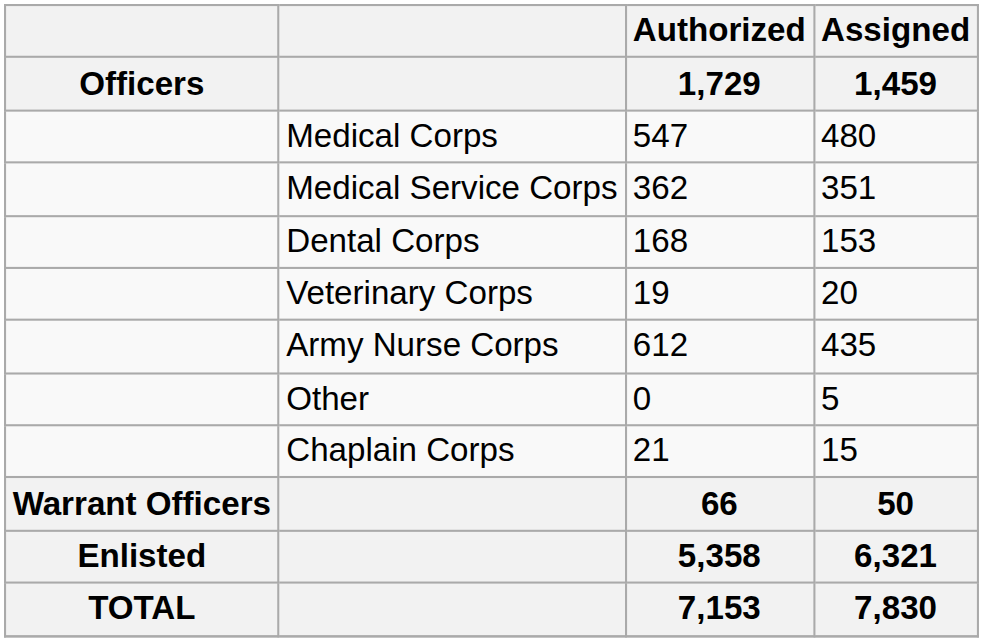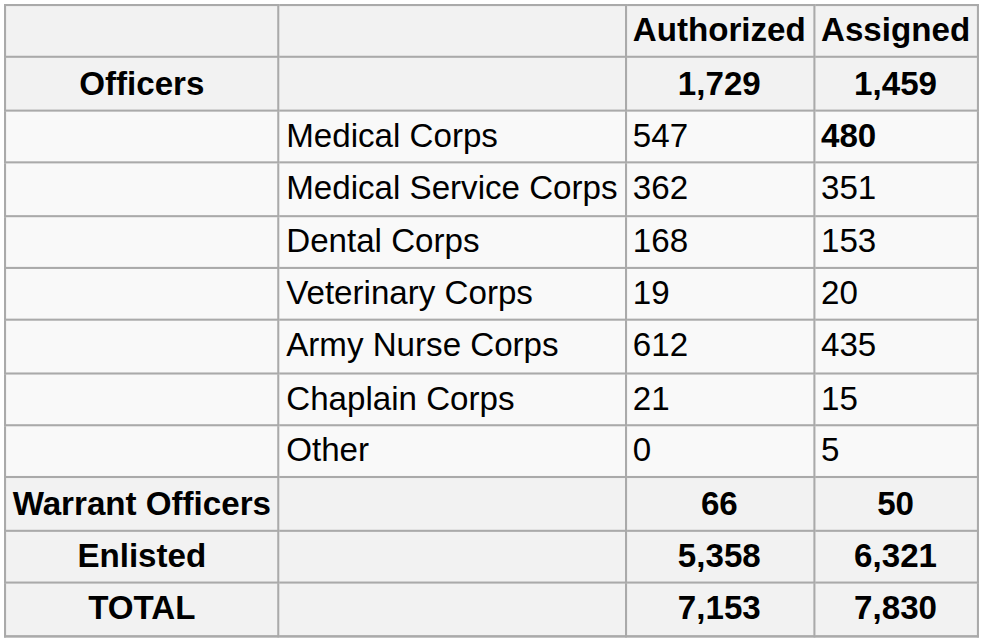Medical Corps | Assigned / 1,459: normal -> bold
rows swapped: Chaplain Corps <-> Other
